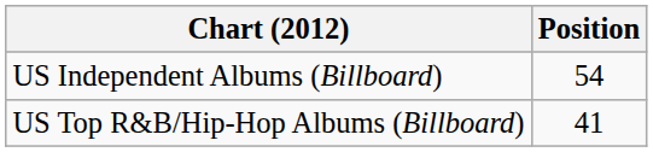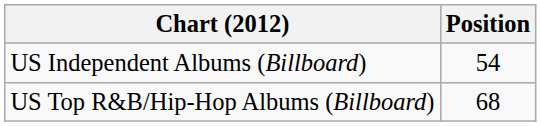US Top R&B/Hip-Hop Albums (Billboard) | Position: 41 -> 68
